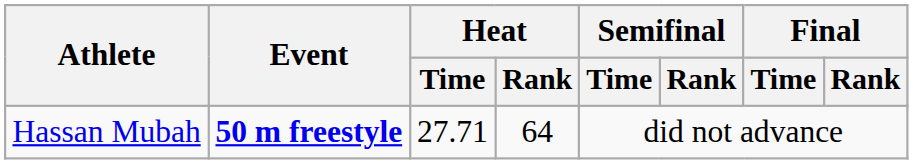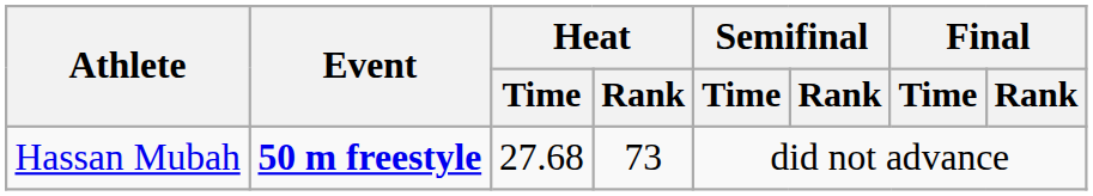Hassan Mubah | Heat / Time: 27.71 -> 27.68
Hassan Mubah | Heat / Rank: 64 -> 73
